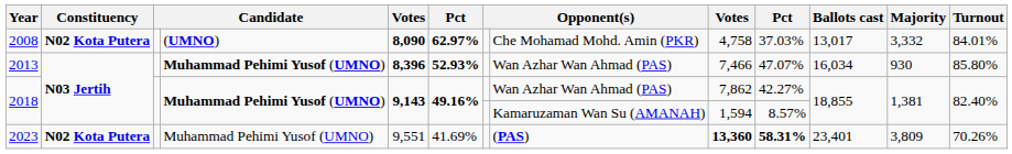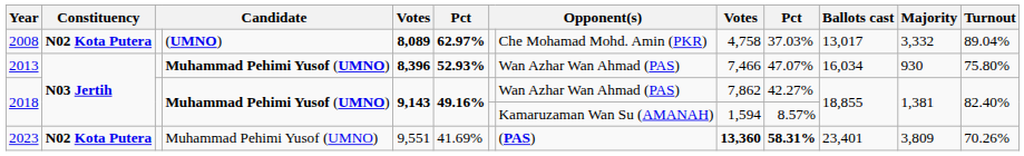2008 | column 5: 8,090 -> 8,089
2008 | Turnout: 84.01% -> 89.04%
2013 | Turnout: 85.80% -> 75.80%
